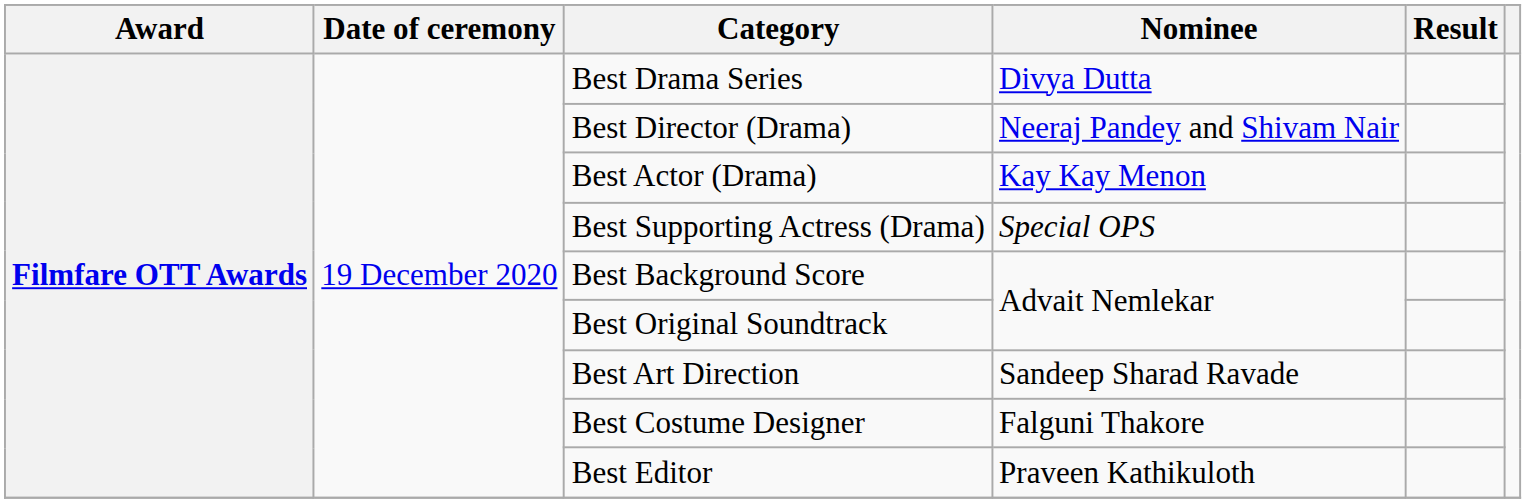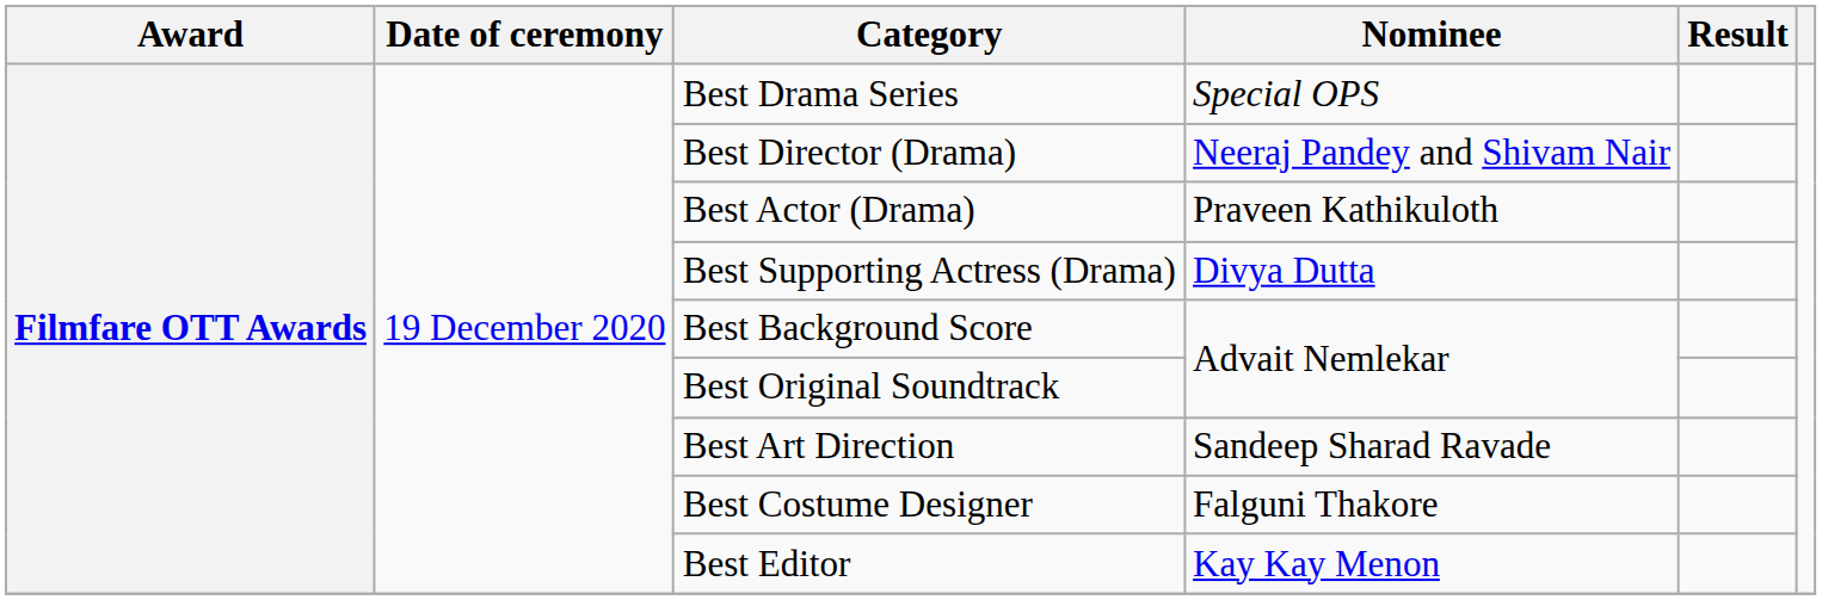Best Drama Series | Nominee: Divya Dutta -> Special OPS
Best Actor (Drama) | Nominee: Kay Kay Menon -> Praveen Kathikuloth
Best Supporting Actress (Drama) | Nominee: Special OPS -> Divya Dutta
Best Editor | Nominee: Praveen Kathikuloth -> Kay Kay Menon
